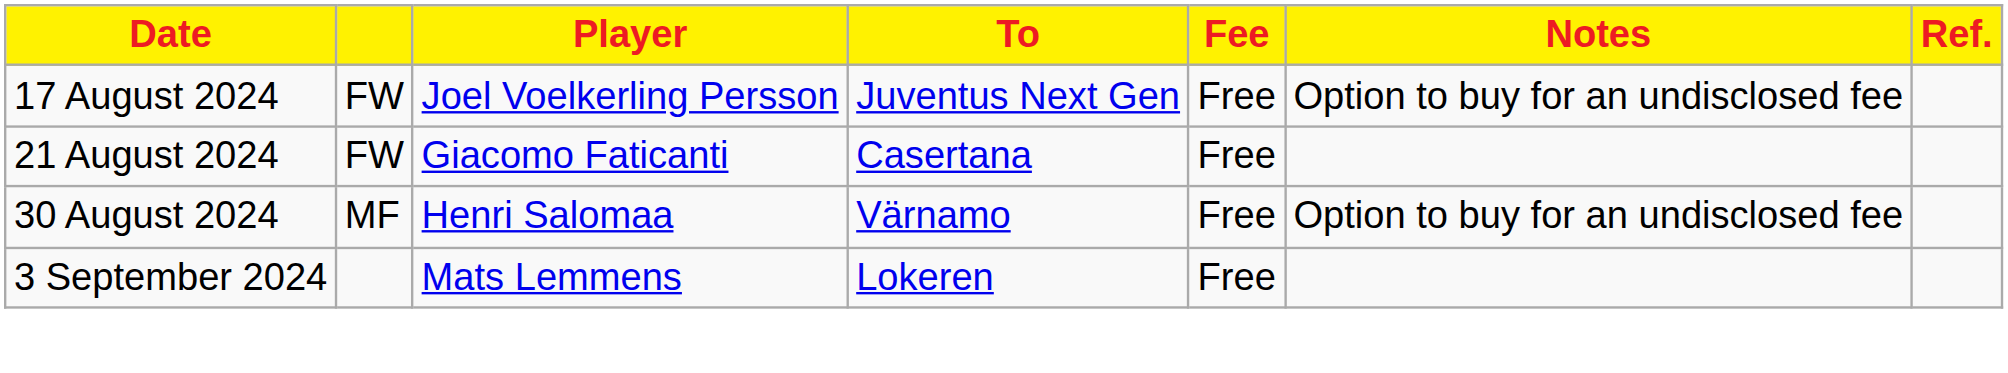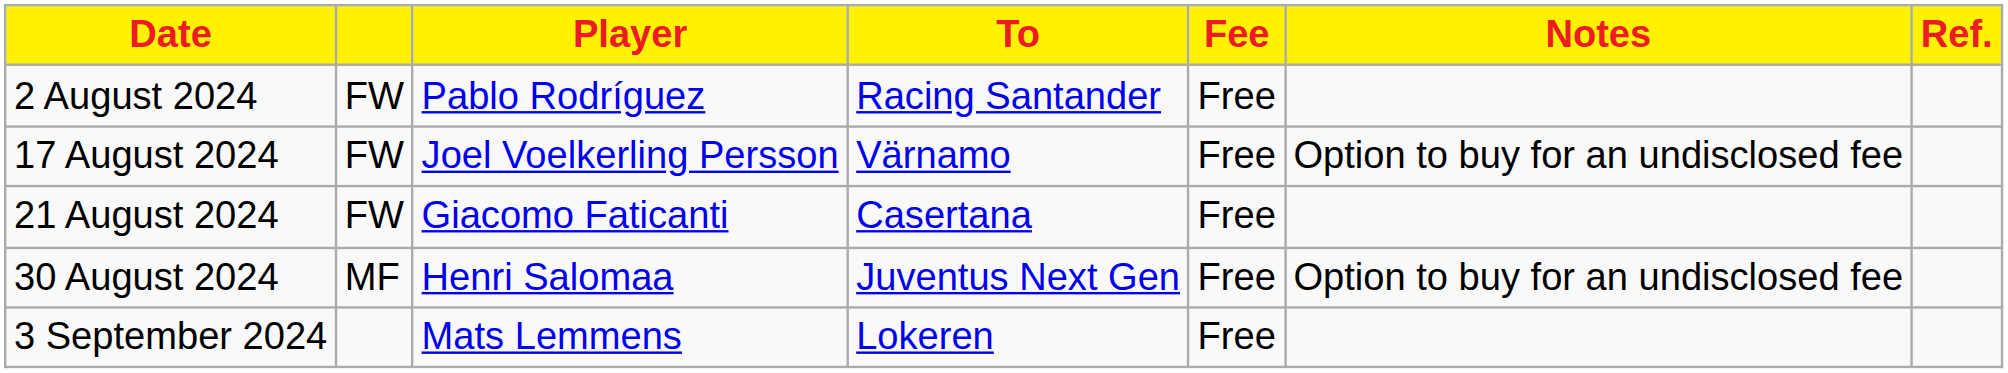+ row: 2 August 2024 | FW | Pablo Rodríguez | Racing Santander | Free
17 August 2024 | To: Juventus Next Gen -> Värnamo
30 August 2024 | To: Värnamo -> Juventus Next Gen
